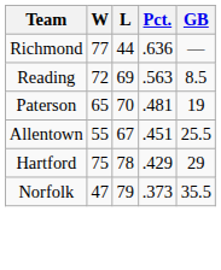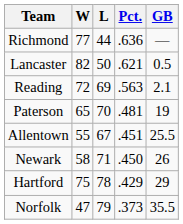+ row: Lancaster | 82 | 50 | .621 | 0.5
Reading | GB: 8.5 -> 2.1
+ row: Newark | 58 | 71 | .450 | 26
